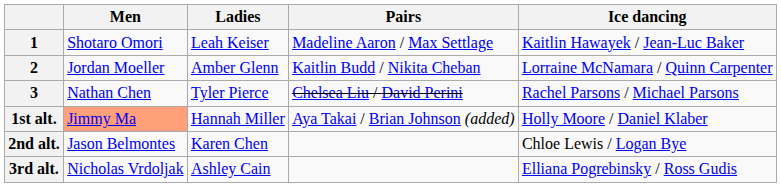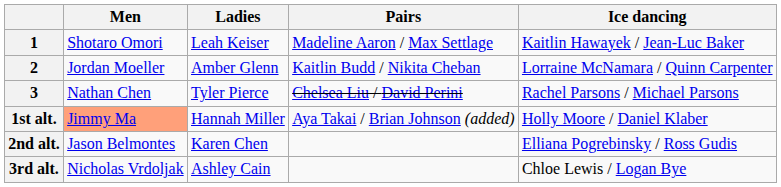2nd alt. | Ice dancing: Chloe Lewis / Logan Bye -> Elliana Pogrebinsky / Ross Gudis
3rd alt. | Ice dancing: Elliana Pogrebinsky / Ross Gudis -> Chloe Lewis / Logan Bye
